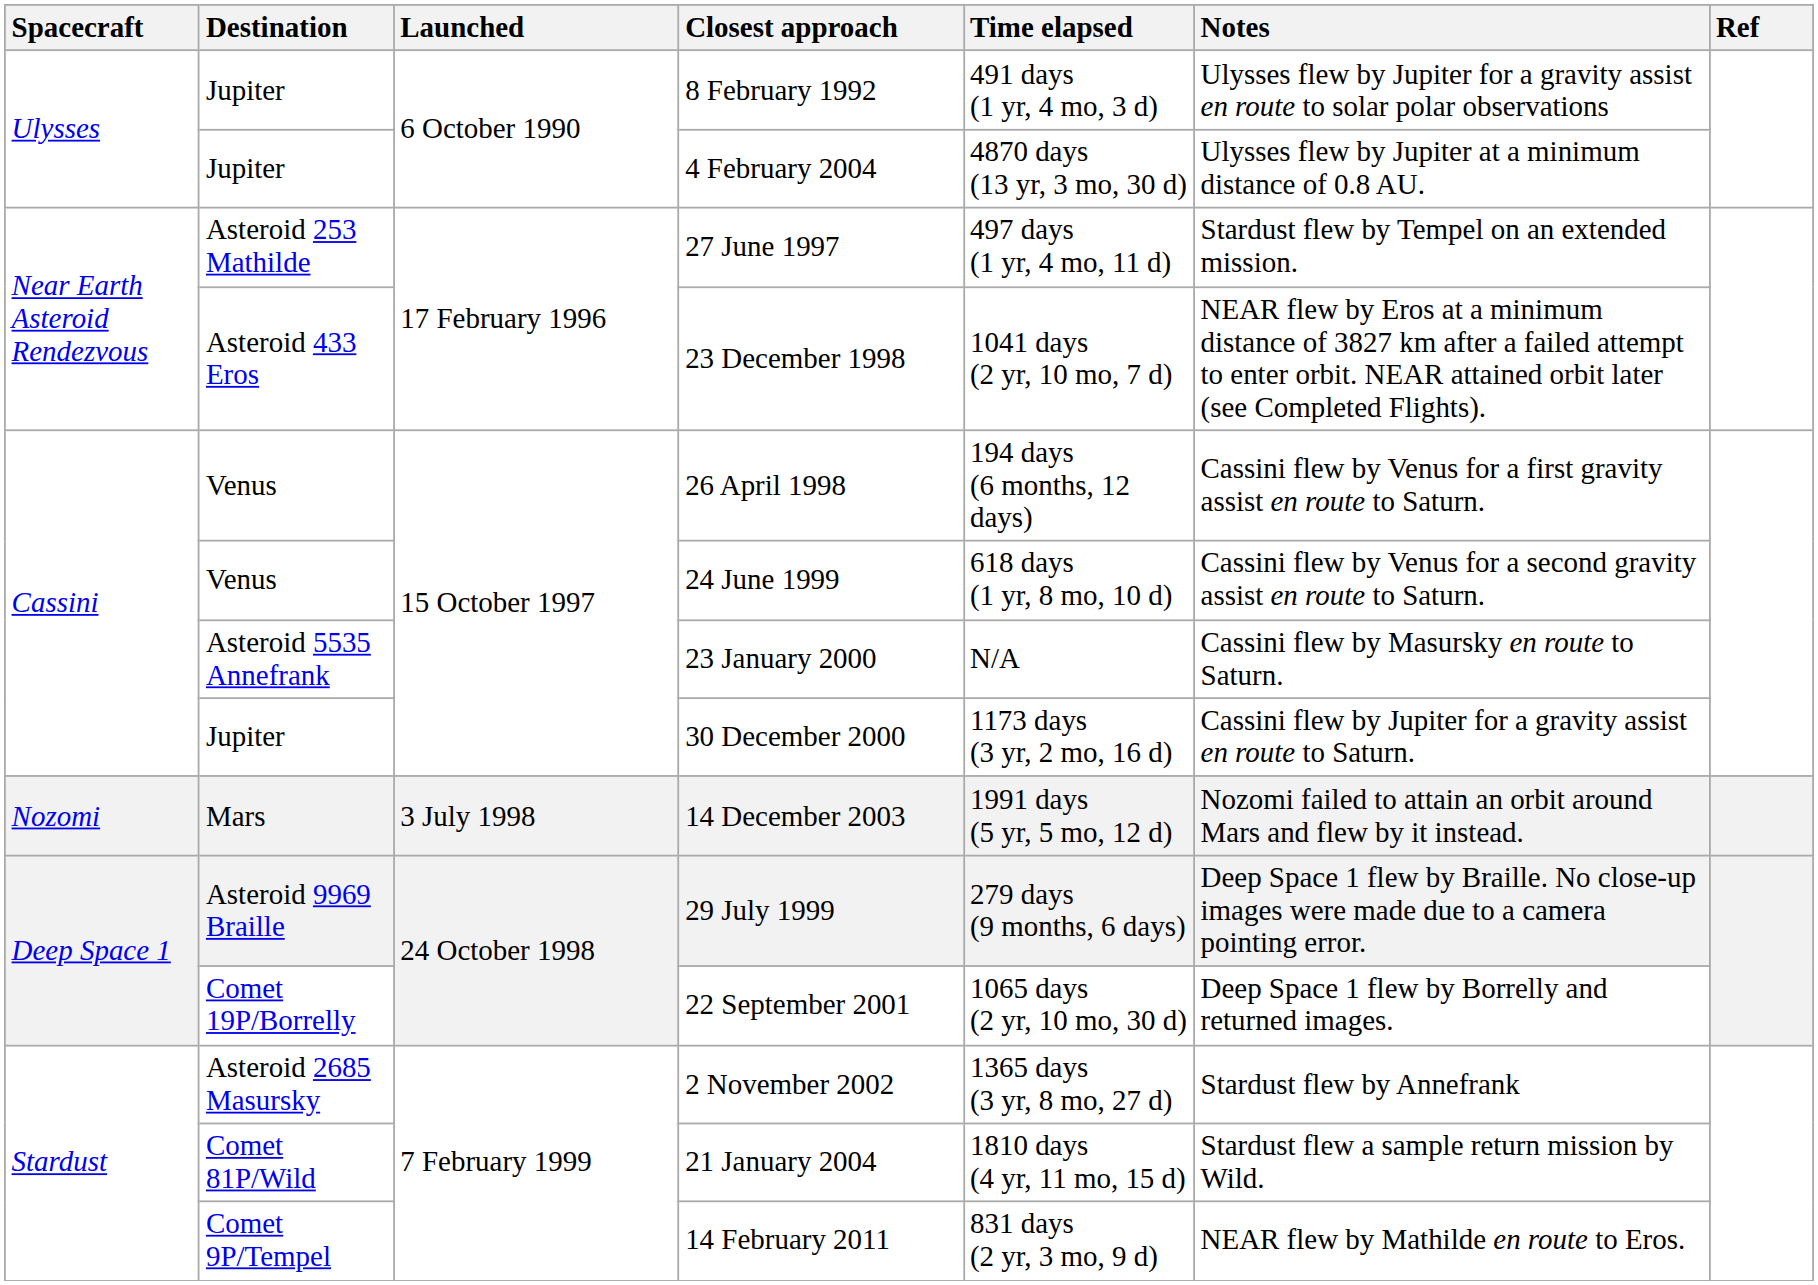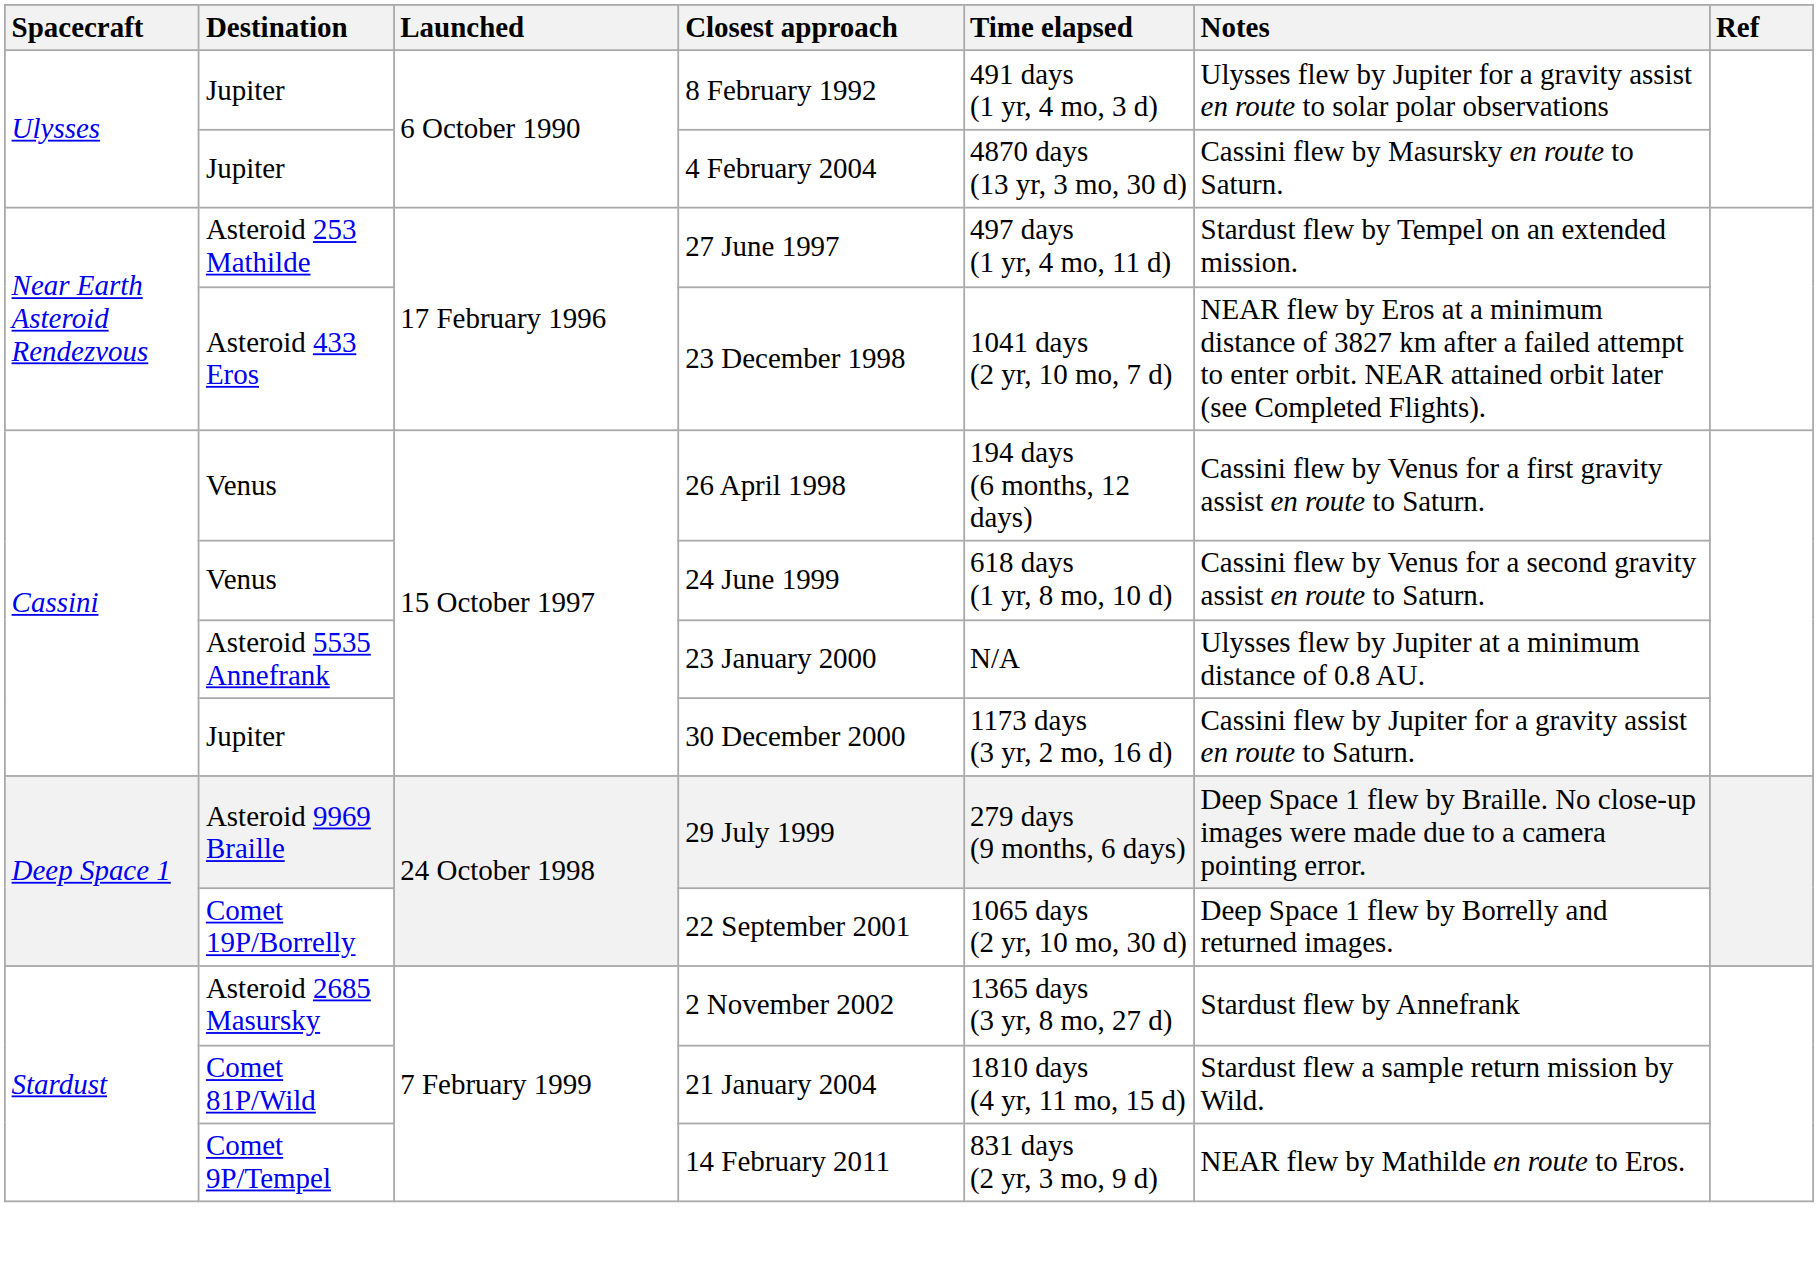4 February 2004 | Notes: Ulysses flew by Jupiter at a minimum distance of 0.8 AU. -> Cassini flew by Masursky en route to Saturn.
23 January 2000 | Notes: Cassini flew by Masursky en route to Saturn. -> Ulysses flew by Jupiter at a minimum distance of 0.8 AU.
- row: Nozomi | Mars | 3 July 1998 | 14 December 2003 | 1991 days (5 yr, 5 mo, 12 d) | Nozomi failed to attain an orbit around Mars and flew by it instead.
